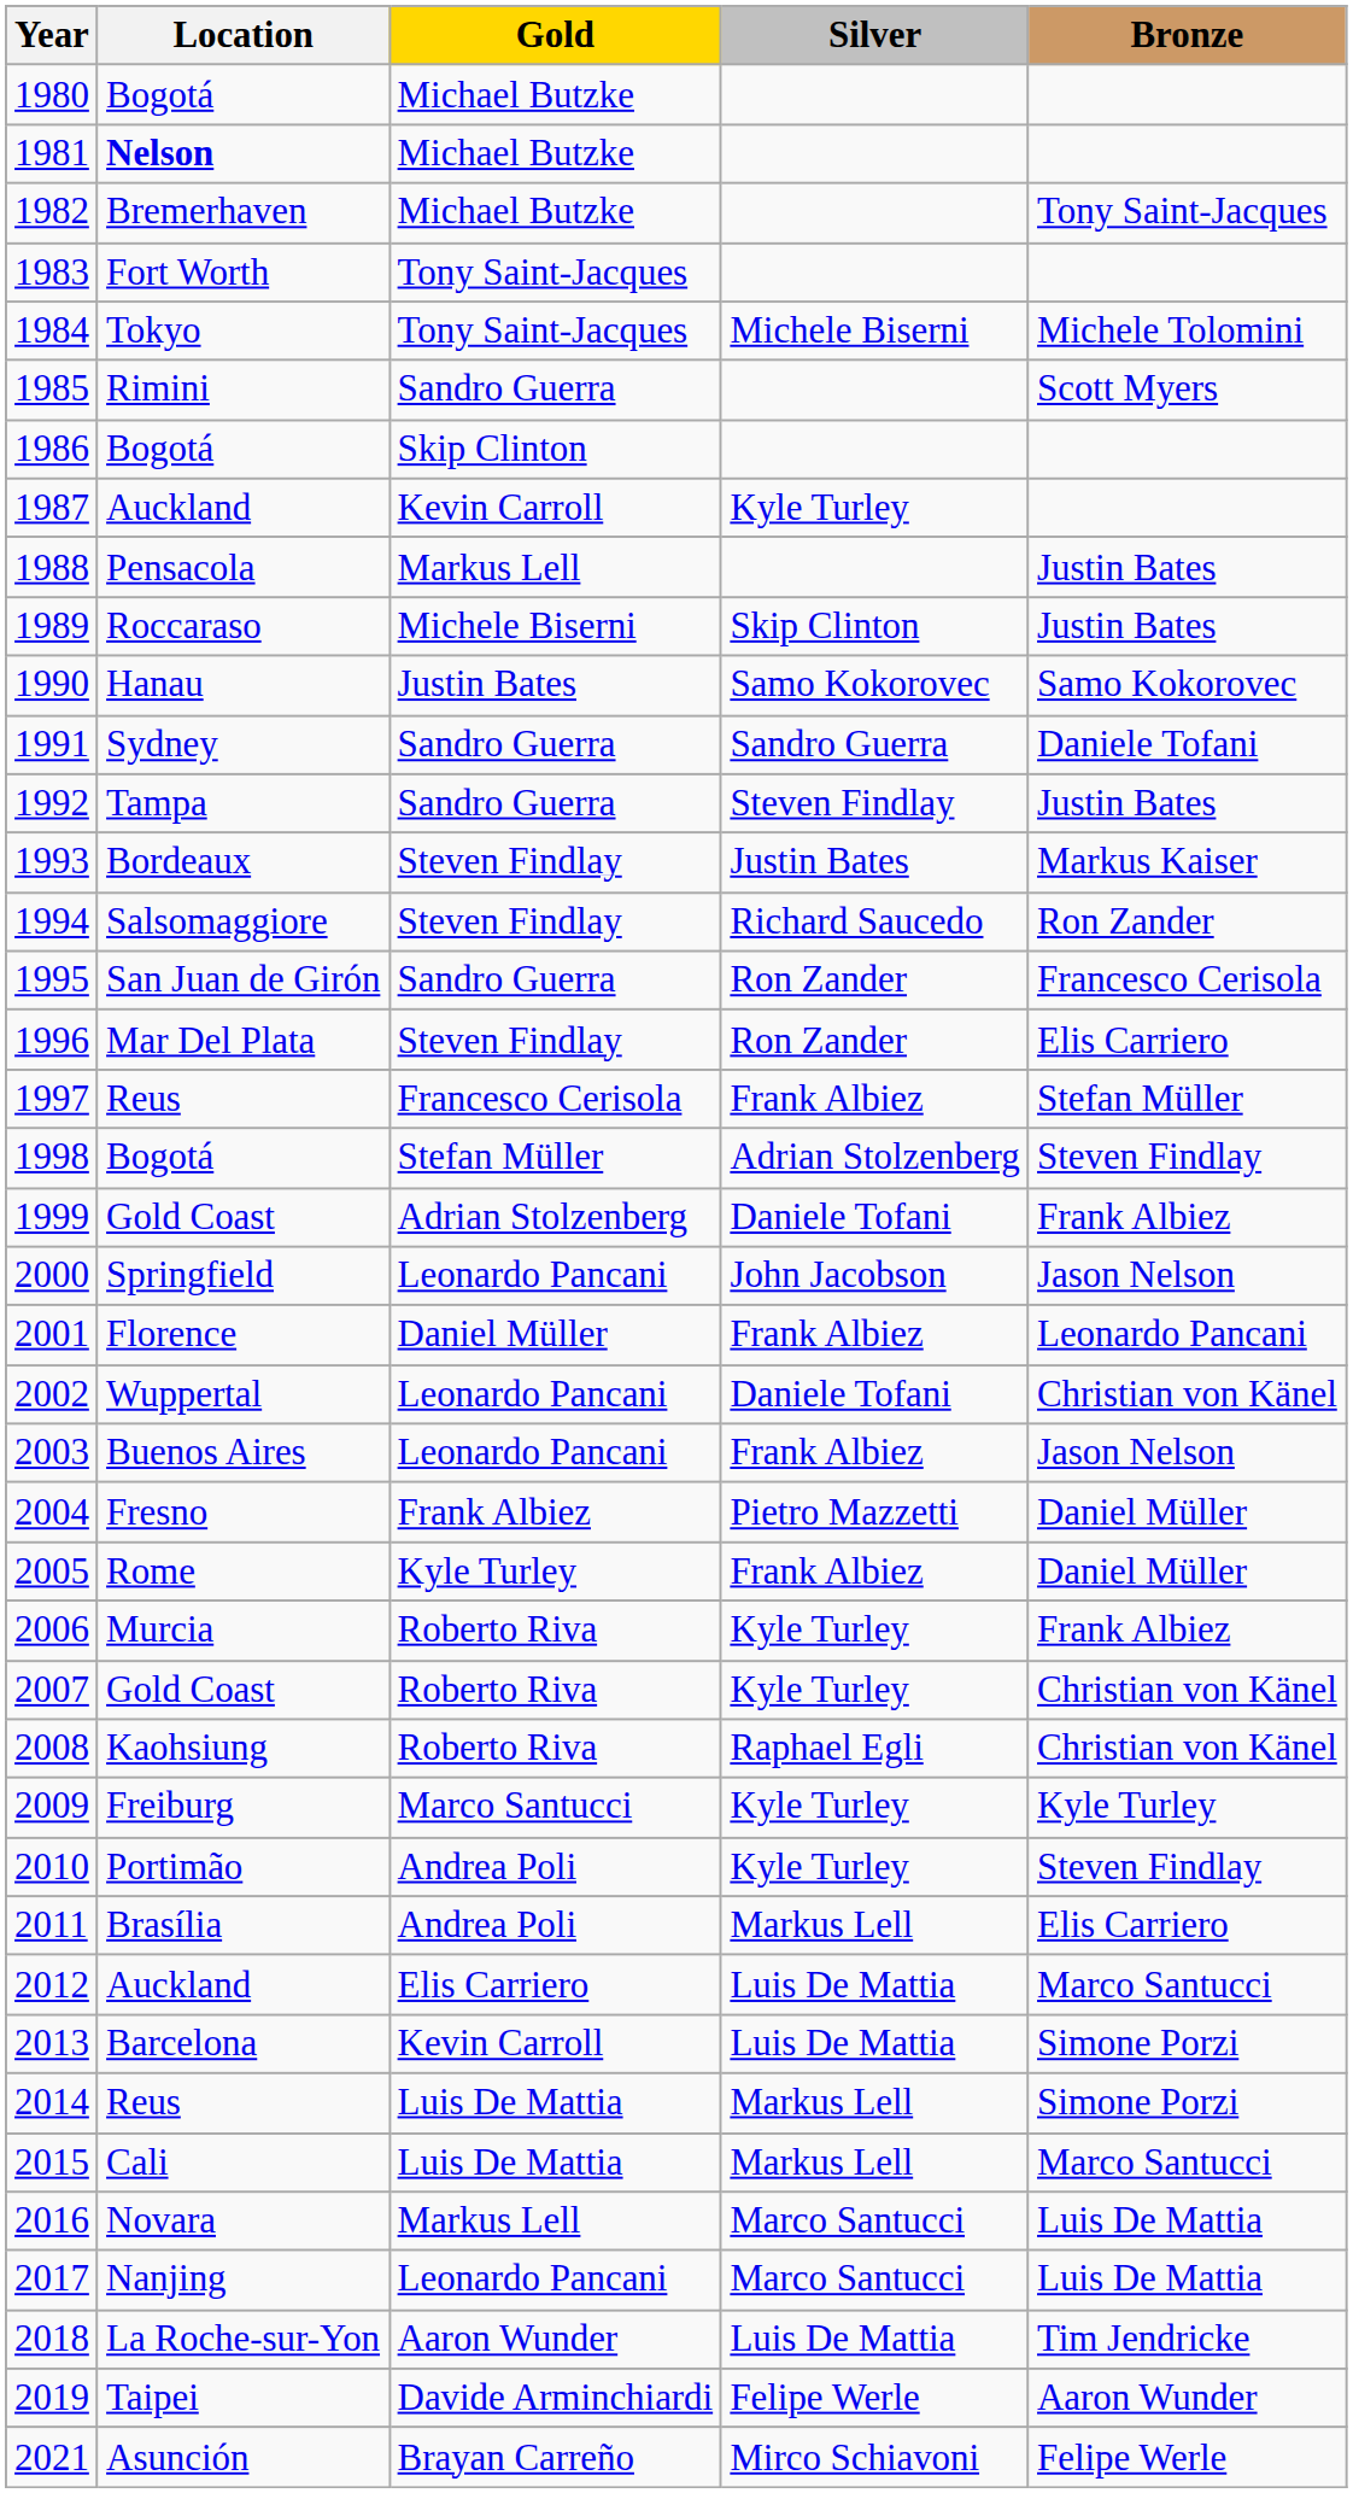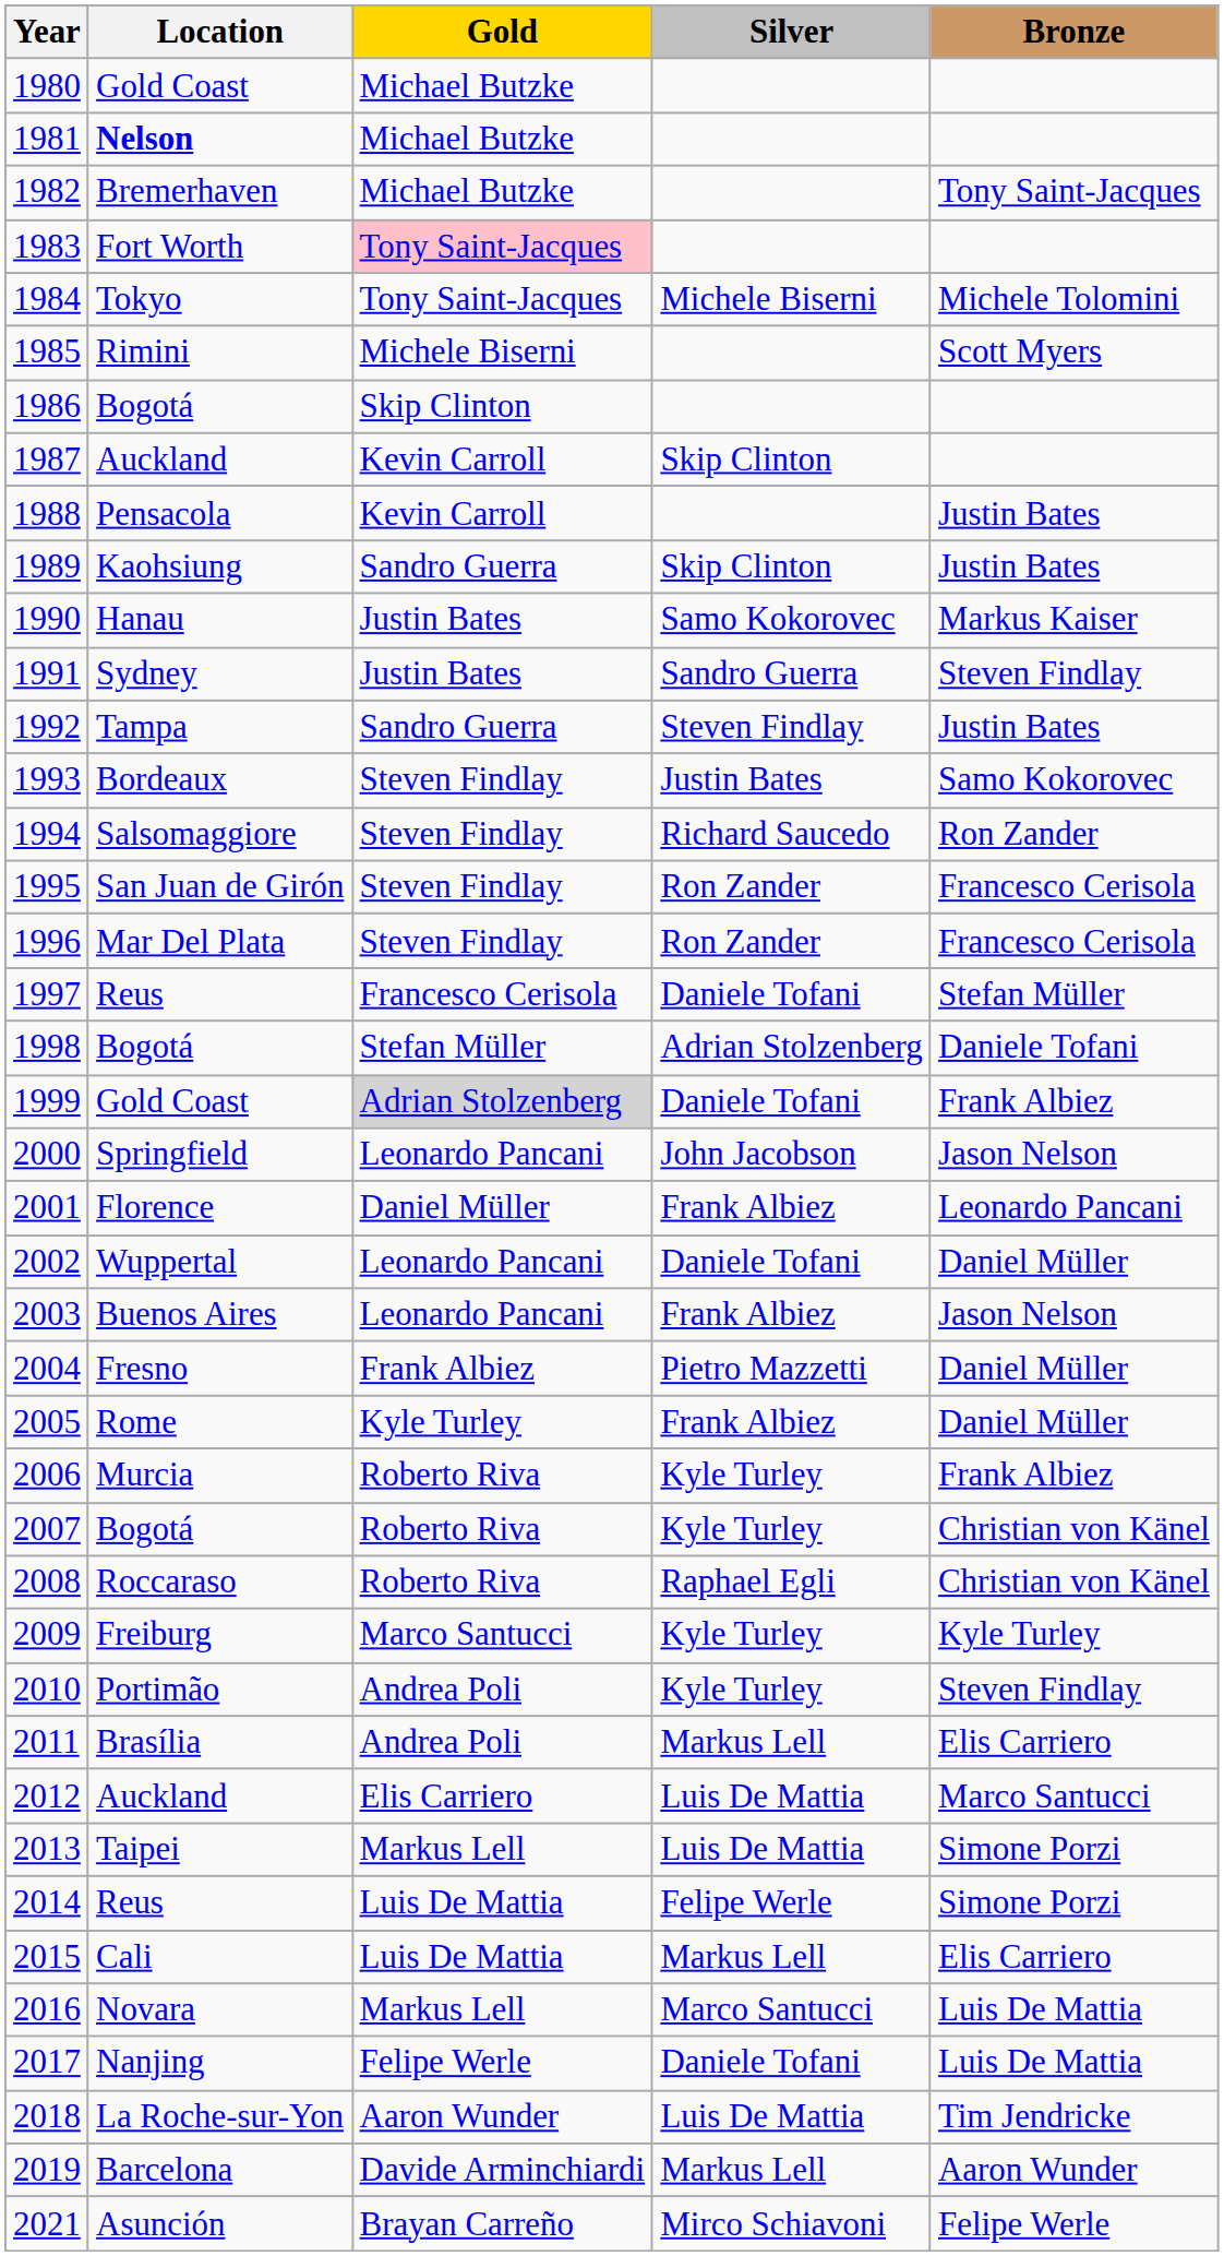1980 | Location: Bogotá -> Gold Coast
1983 | Gold: no background -> pink background
1985 | Gold: Sandro Guerra -> Michele Biserni
1987 | Silver: Kyle Turley -> Skip Clinton
1988 | Gold: Markus Lell -> Kevin Carroll
1989 | Location: Roccaraso -> Kaohsiung
1989 | Gold: Michele Biserni -> Sandro Guerra
1990 | Bronze: Samo Kokorovec -> Markus Kaiser
1991 | Gold: Sandro Guerra -> Justin Bates
1991 | Bronze: Daniele Tofani -> Steven Findlay
1993 | Bronze: Markus Kaiser -> Samo Kokorovec
1995 | Gold: Sandro Guerra -> Steven Findlay
1996 | Bronze: Elis Carriero -> Francesco Cerisola
1997 | Silver: Frank Albiez -> Daniele Tofani
1998 | Bronze: Steven Findlay -> Daniele Tofani
1999 | Gold: no background -> lightgrey background
2002 | Bronze: Christian von Känel -> Daniel Müller
2007 | Location: Gold Coast -> Bogotá
2008 | Location: Kaohsiung -> Roccaraso
2013 | Location: Barcelona -> Taipei
2013 | Gold: Kevin Carroll -> Markus Lell
2014 | Silver: Markus Lell -> Felipe Werle
2015 | Bronze: Marco Santucci -> Elis Carriero
2017 | Gold: Leonardo Pancani -> Felipe Werle
2017 | Silver: Marco Santucci -> Daniele Tofani
2019 | Location: Taipei -> Barcelona
2019 | Silver: Felipe Werle -> Markus Lell
